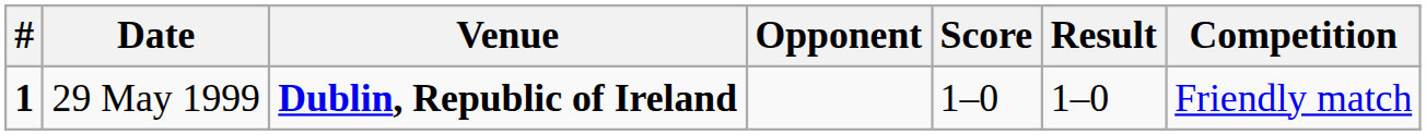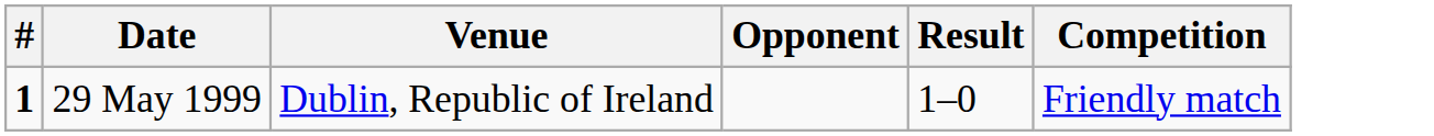- column: Score | 1–0
29 May 1999 | Venue: bold -> normal
